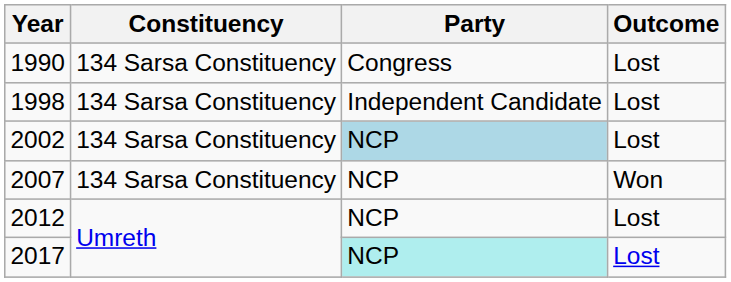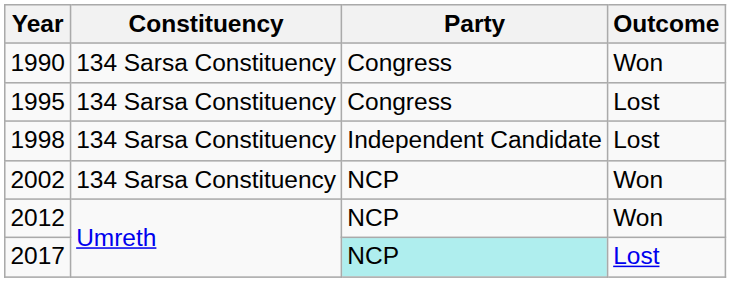1990 | Outcome: Lost -> Won
+ row: 1995 | 134 Sarsa Constituency | Congress | Lost
2002 | Party: lightblue background -> no background
2002 | Outcome: Lost -> Won
- row: 2007 | 134 Sarsa Constituency | NCP | Won
2012 | Outcome: Lost -> Won
